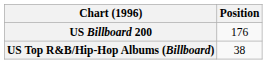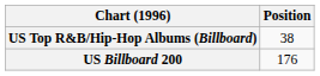rows swapped: US Billboard 200 <-> US Top R&B/Hip-Hop Albums (Billboard)
